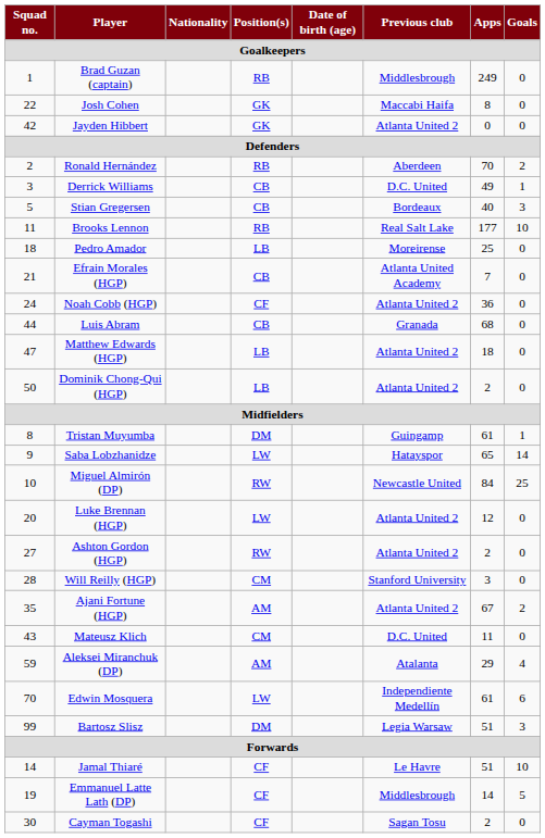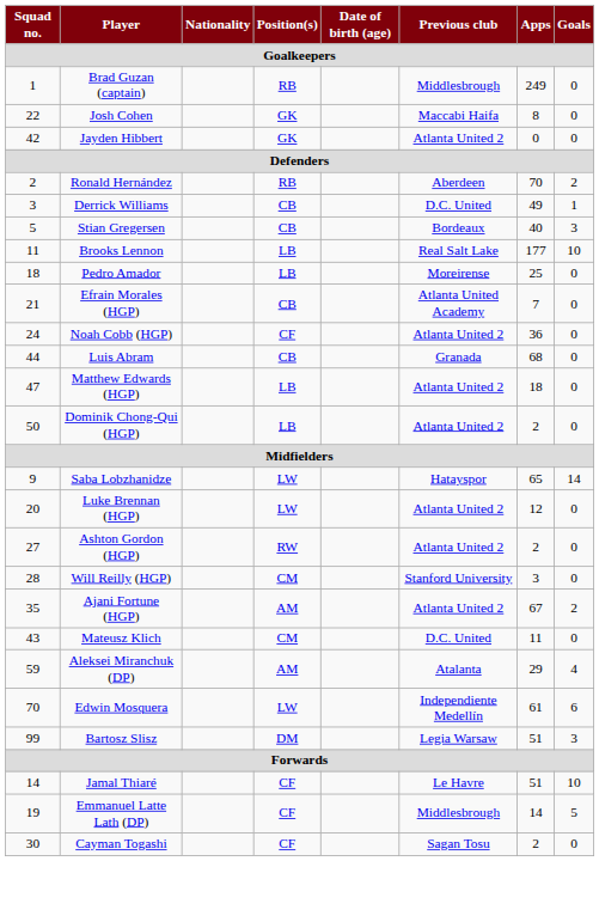Brooks Lennon | Position(s): RB -> LB
- row: 8 | Tristan Muyumba | DM | Guingamp | 61 | 1
- row: 10 | Miguel Almirón (DP) | RW | Newcastle United | 84 | 25
